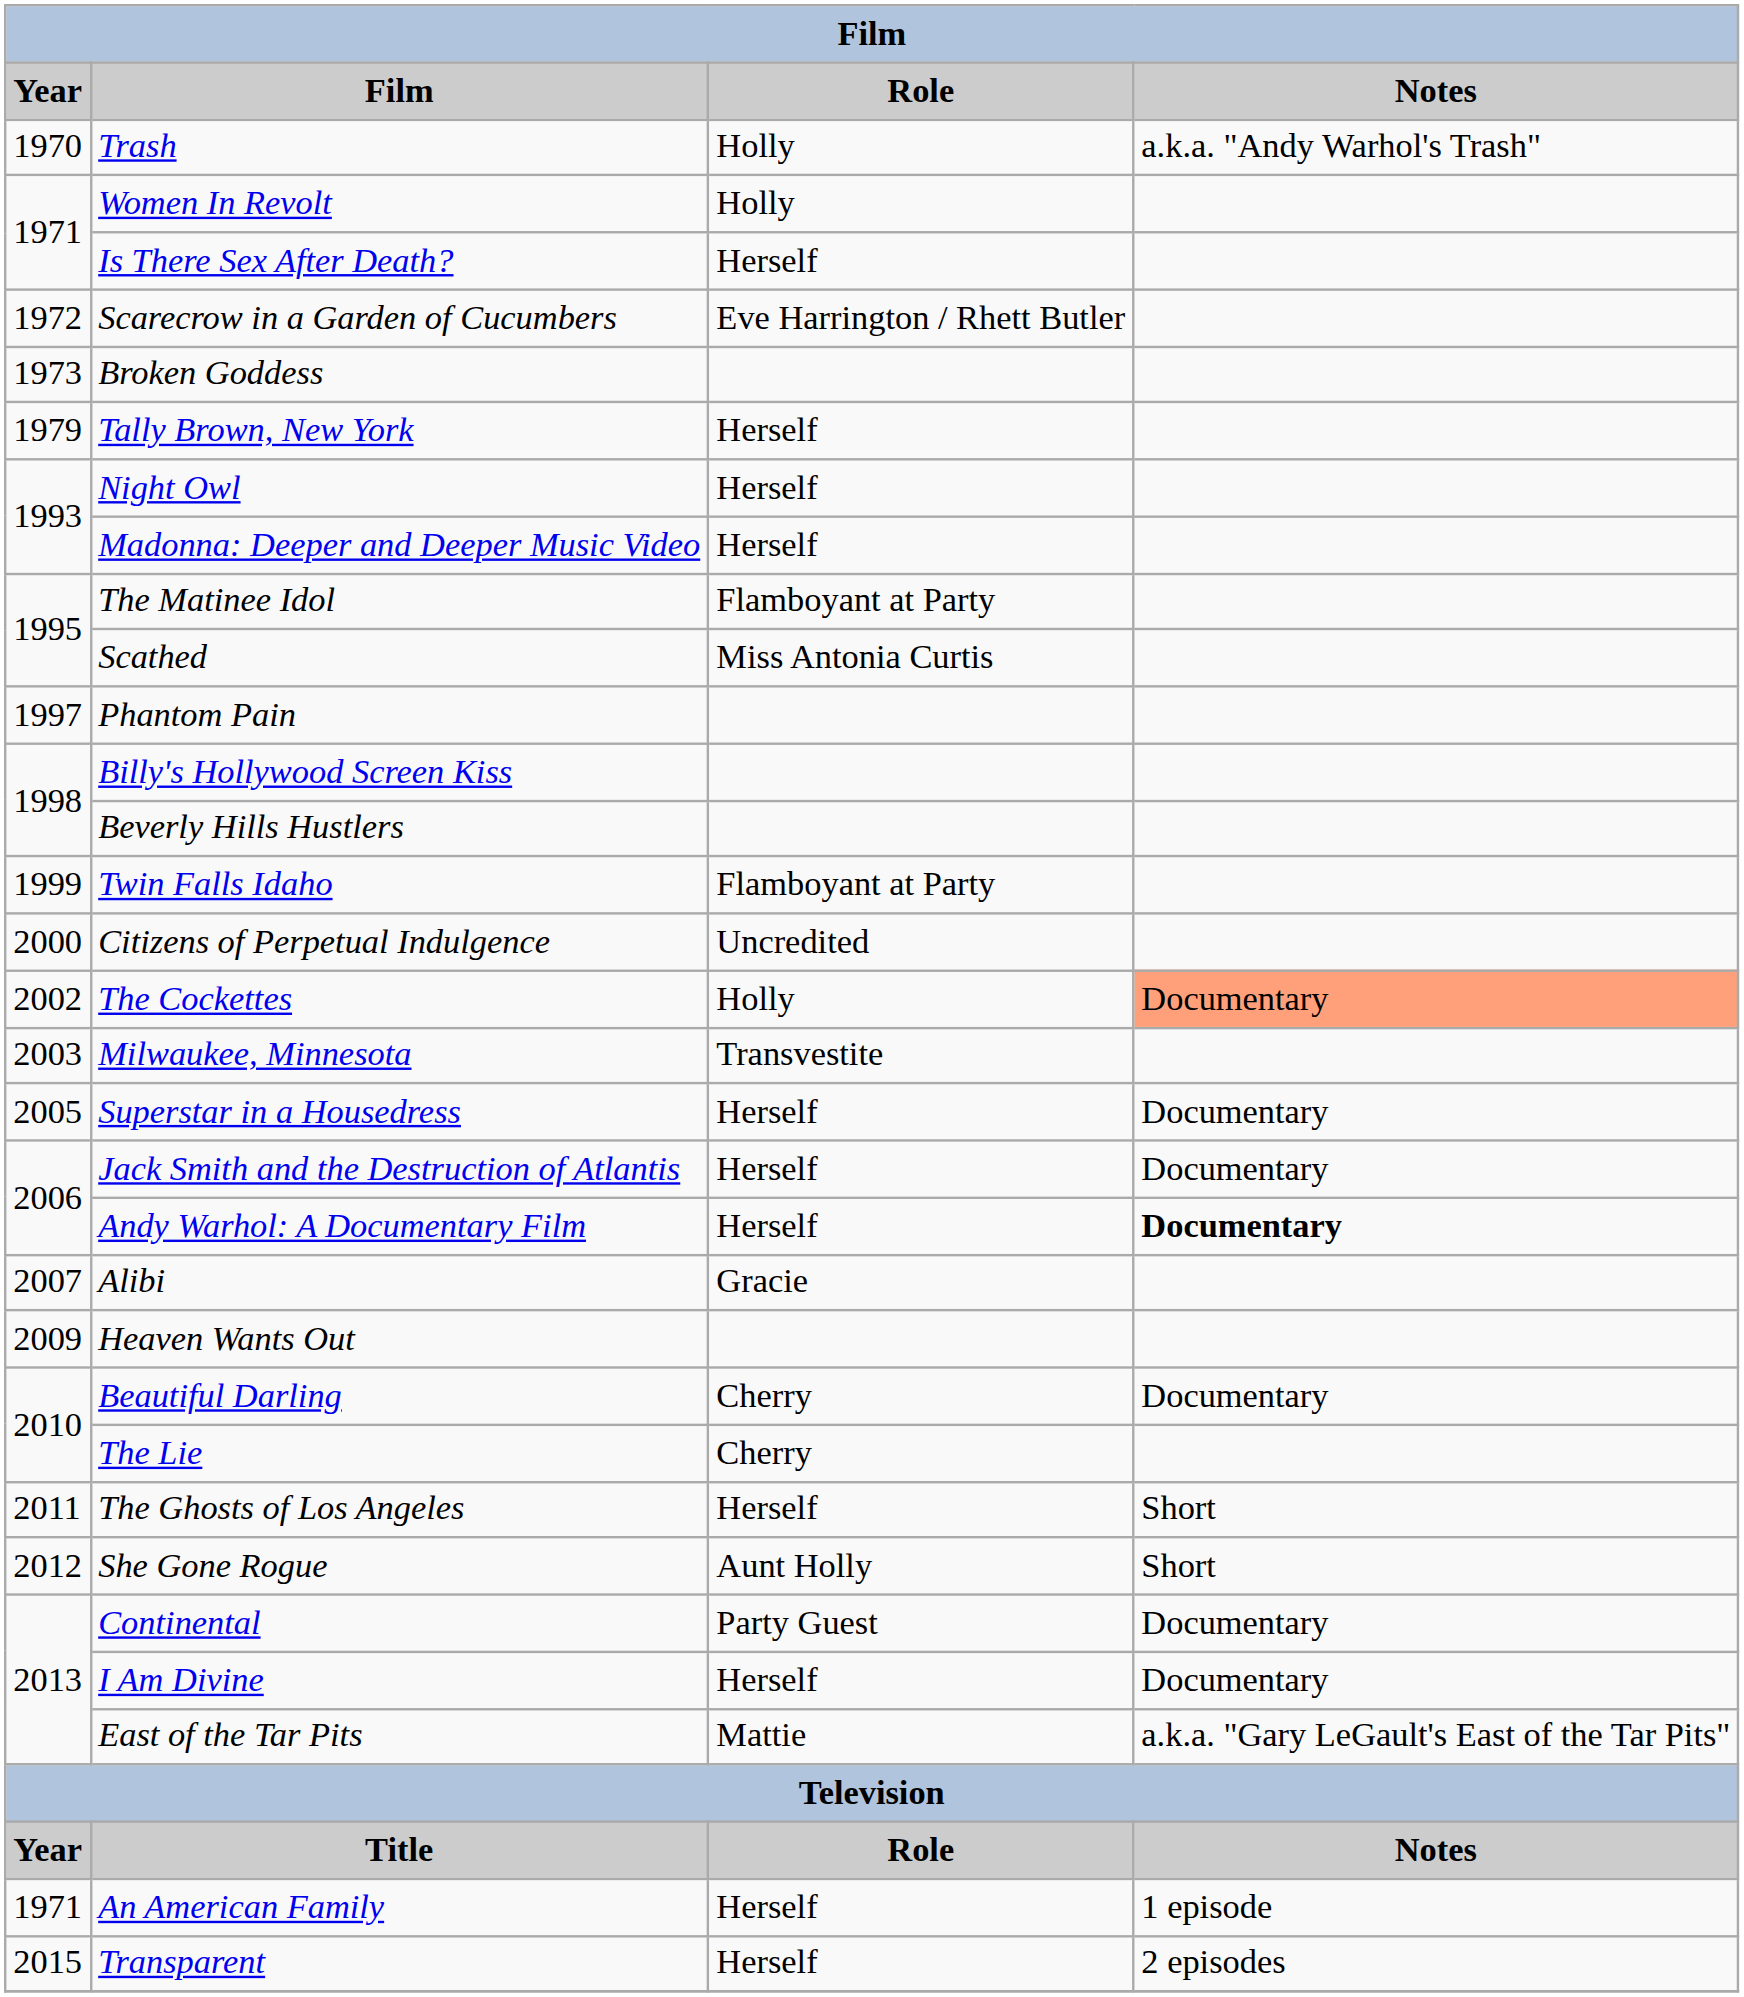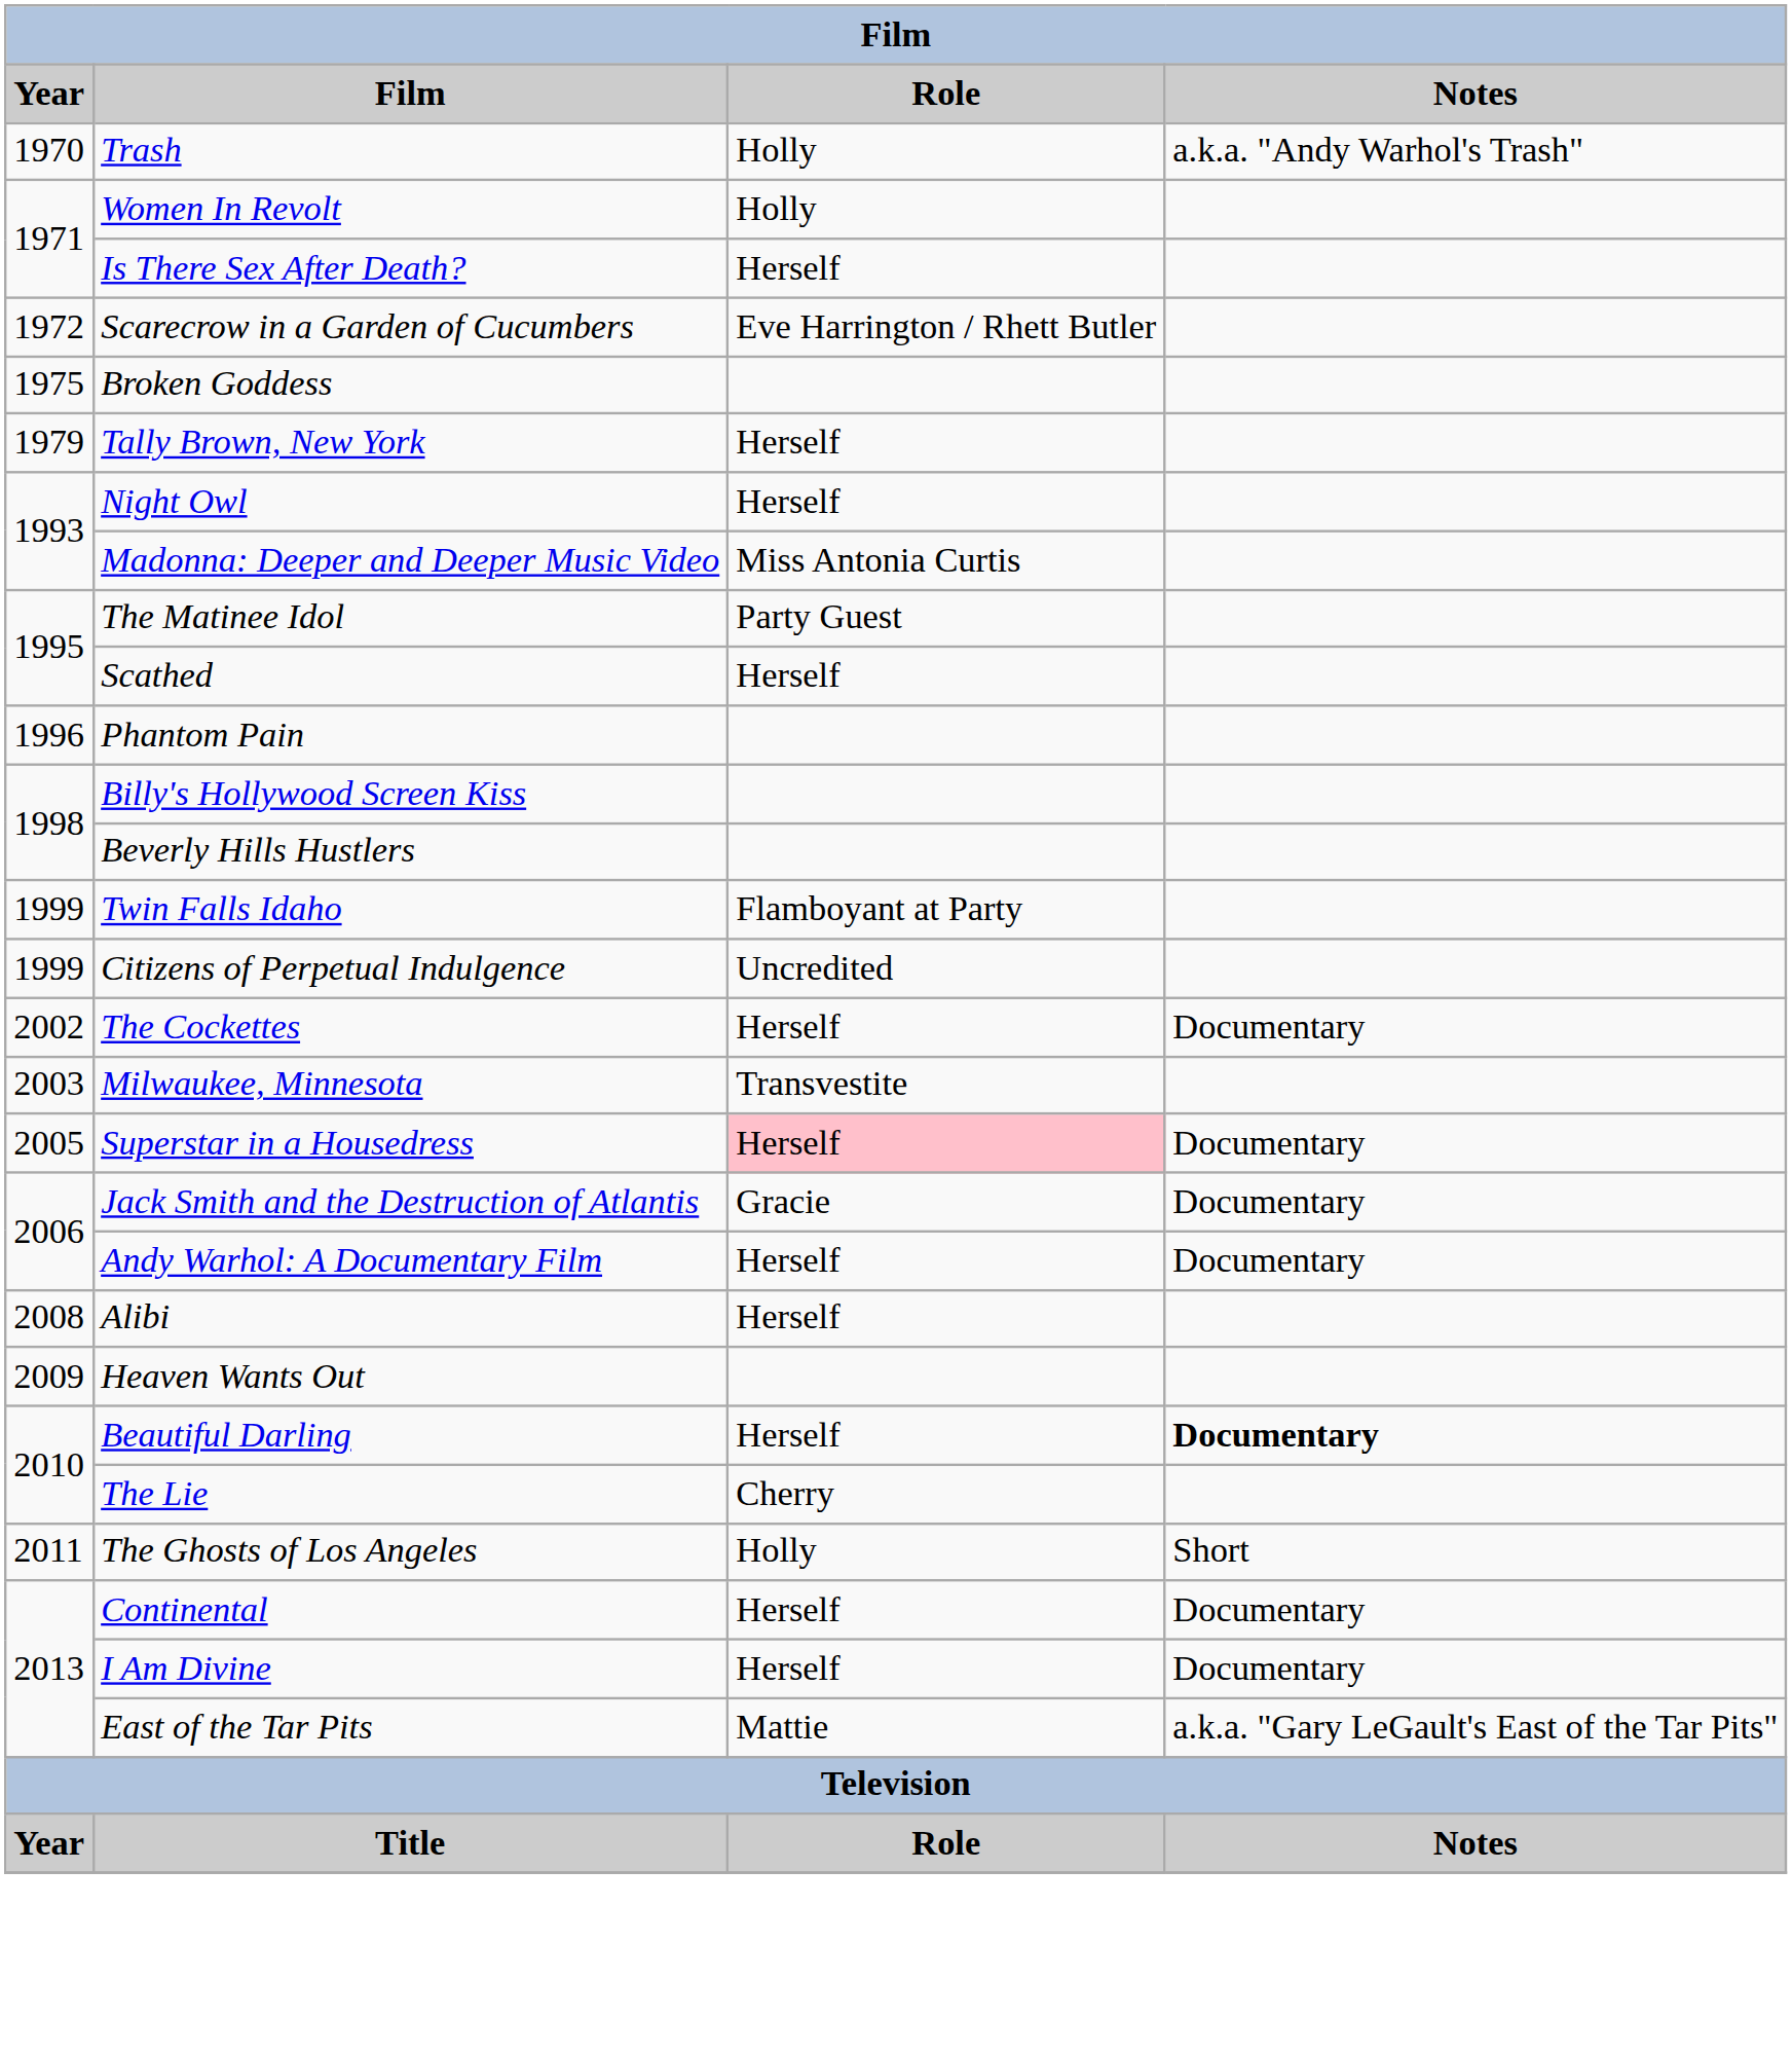Broken Goddess | Year: 1973 -> 1975
Madonna: Deeper and Deeper Music Video | Role: Herself -> Miss Antonia Curtis
The Matinee Idol | Role: Flamboyant at Party -> Party Guest
Scathed | Role: Miss Antonia Curtis -> Herself
Phantom Pain | Year: 1997 -> 1996
Citizens of Perpetual Indulgence | Year: 2000 -> 1999
The Cockettes | Role: Holly -> Herself
The Cockettes | Notes: lightsalmon background -> no background
Superstar in a Housedress | Role: no background -> pink background
Jack Smith and the Destruction of Atlantis | Role: Herself -> Gracie
Andy Warhol: A Documentary Film | Notes: bold -> normal
Alibi | Year: 2007 -> 2008
Alibi | Role: Gracie -> Herself
Beautiful Darling | Role: Cherry -> Herself
Beautiful Darling | Notes: normal -> bold
The Ghosts of Los Angeles | Role: Herself -> Holly
- row: 2012 | She Gone Rogue | Aunt Holly | Short
Continental | Role: Party Guest -> Herself
- row: 1971 | An American Family | Herself | 1 episode
- row: 2015 | Transparent | Herself | 2 episodes
